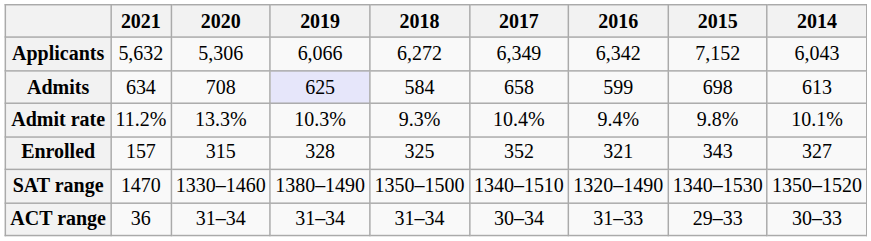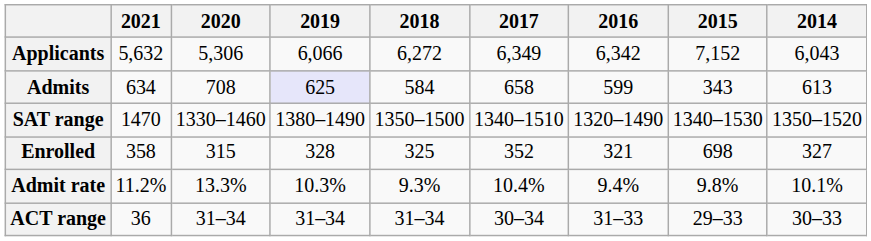Admits | 2015: 698 -> 343
rows swapped: Admit rate <-> SAT range
Enrolled | 2021: 157 -> 358
Enrolled | 2015: 343 -> 698
